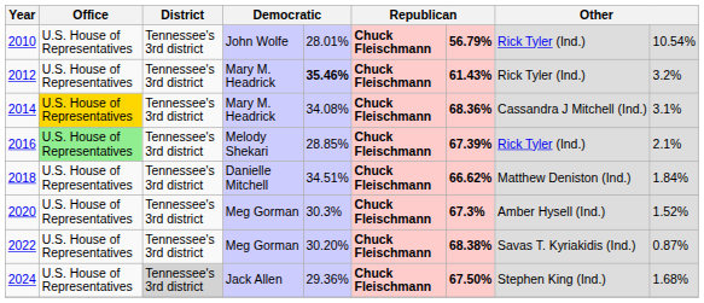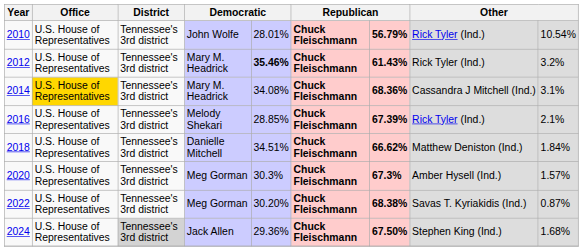2016 | Office: lightgreen background -> no background
2020 | column 9: 1.52% -> 1.57%
